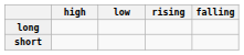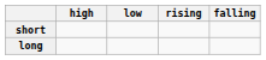rows swapped: short <-> long
